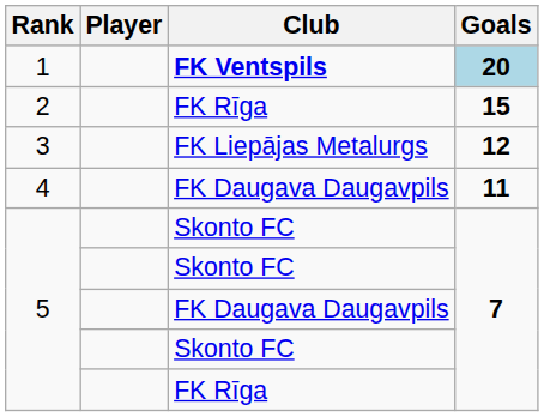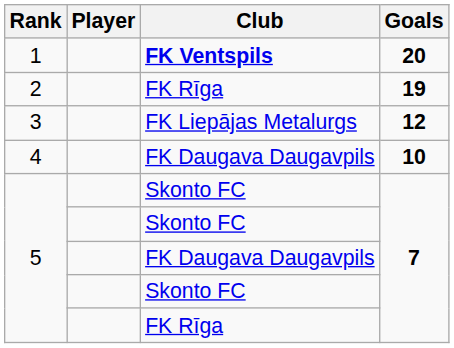1 | Goals: lightblue background -> no background
2 | Goals: 15 -> 19
4 | Goals: 11 -> 10
